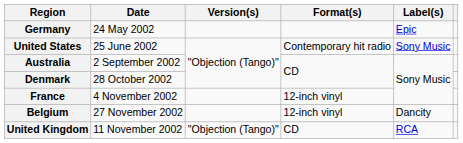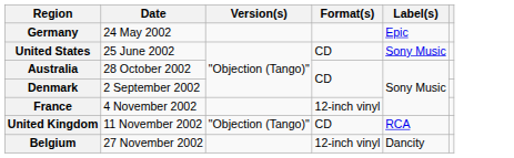United States | Format(s): Contemporary hit radio -> CD
Australia | Date: 2 September 2002 -> 28 October 2002
Denmark | Date: 28 October 2002 -> 2 September 2002
rows swapped: United Kingdom <-> Belgium
